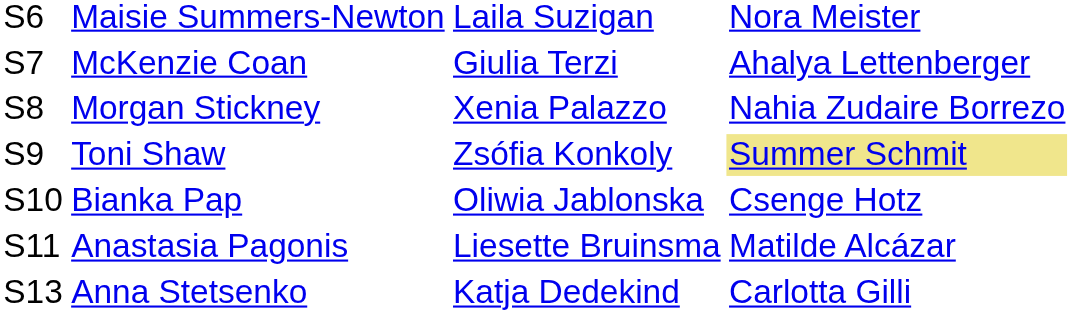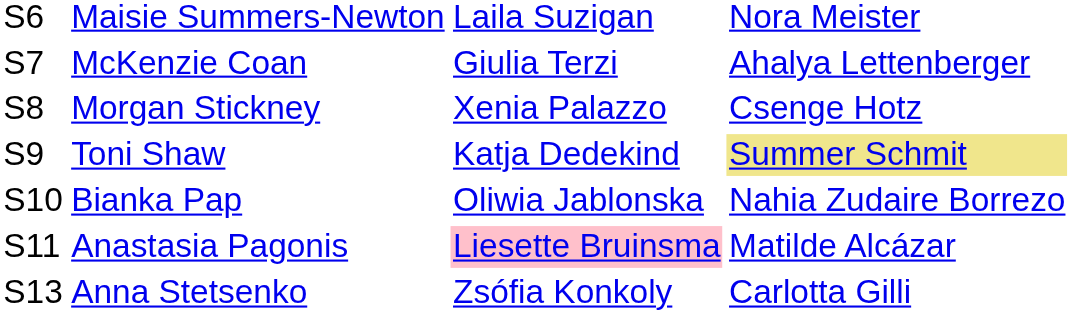Morgan Stickney | column 4: Nahia Zudaire Borrezo -> Csenge Hotz
Toni Shaw | column 3: Zsófia Konkoly -> Katja Dedekind
Bianka Pap | column 4: Csenge Hotz -> Nahia Zudaire Borrezo
Anastasia Pagonis | column 3: no background -> pink background
Anna Stetsenko | column 3: Katja Dedekind -> Zsófia Konkoly
